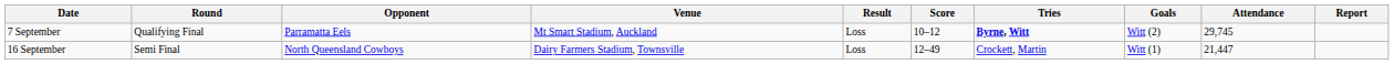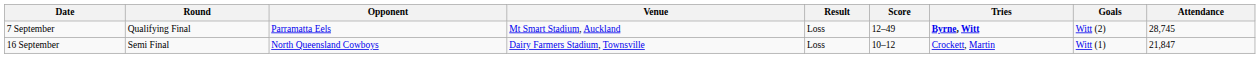- column: Report
7 September | Score: 10–12 -> 12–49
7 September | Attendance: 29,745 -> 28,745
16 September | Score: 12–49 -> 10–12
16 September | Attendance: 21,447 -> 21,847
